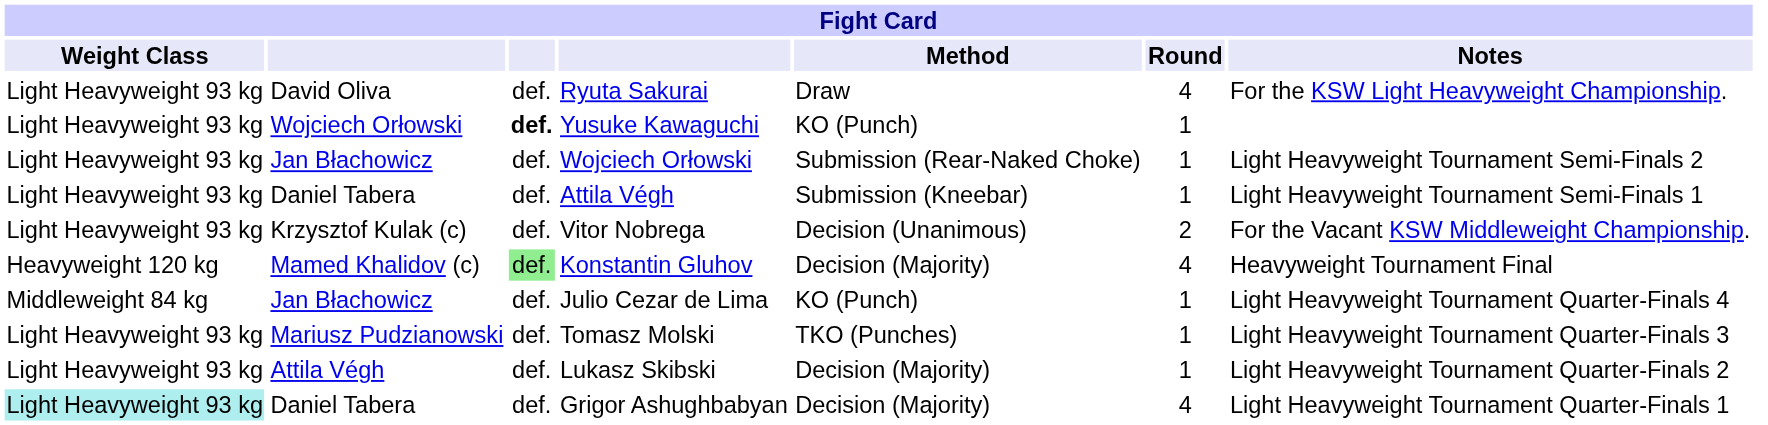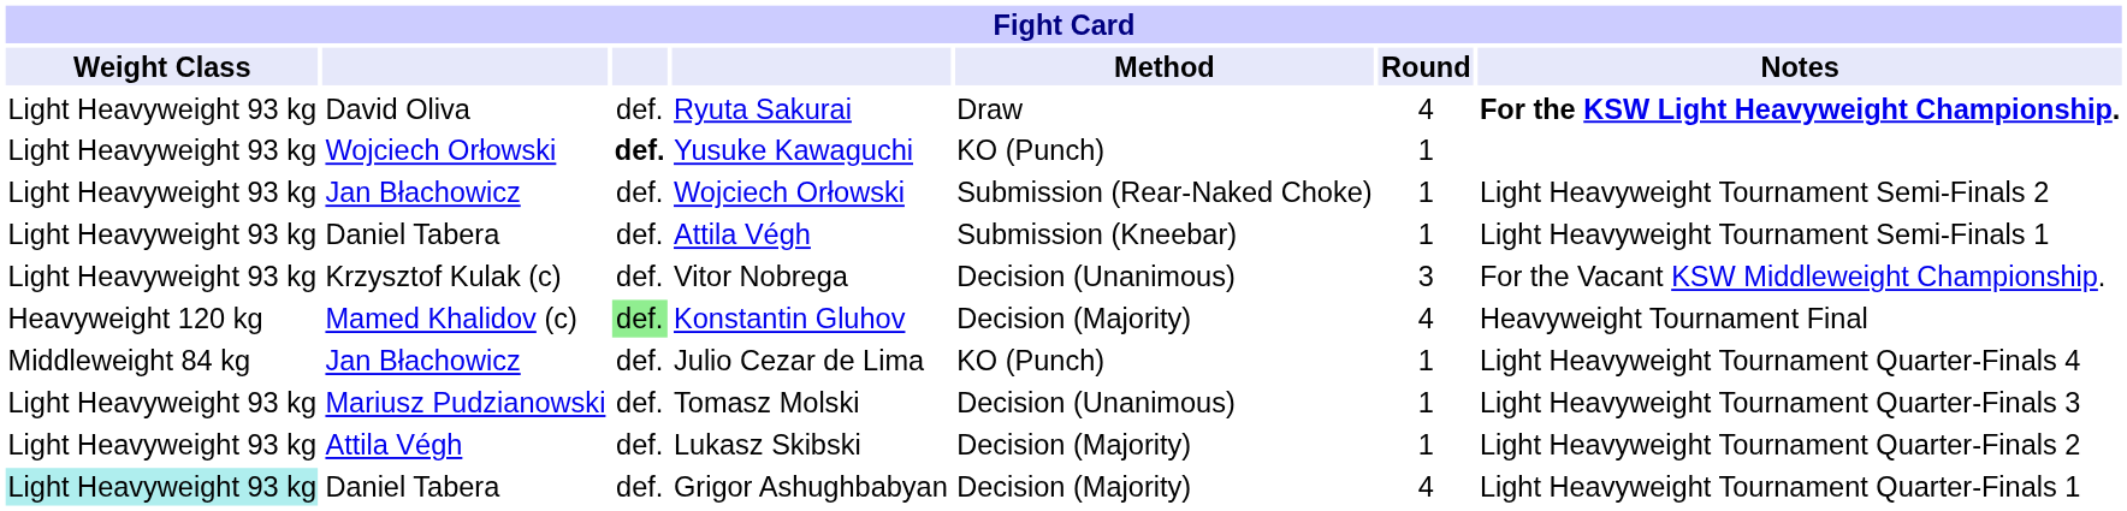Ryuta Sakurai | Notes: normal -> bold
Vitor Nobrega | Round: 2 -> 3
Tomasz Molski | Method: TKO (Punches) -> Decision (Unanimous)
